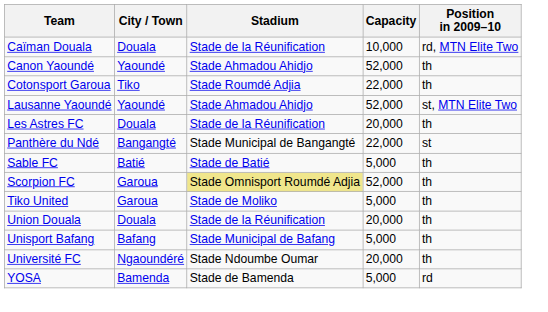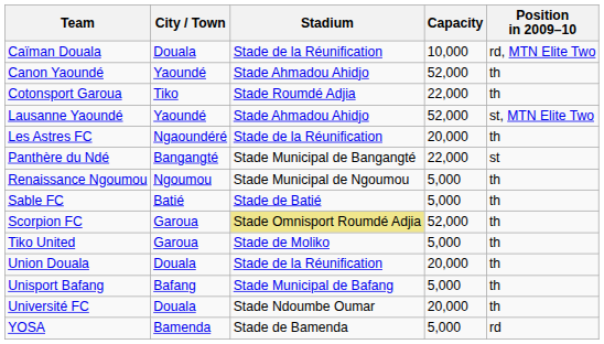Les Astres FC | City / Town: Douala -> Ngaoundéré
+ row: Renaissance Ngoumou | Ngoumou | Stade Municipal de Ngoumou | 5,000 | th
Université FC | City / Town: Ngaoundéré -> Douala
